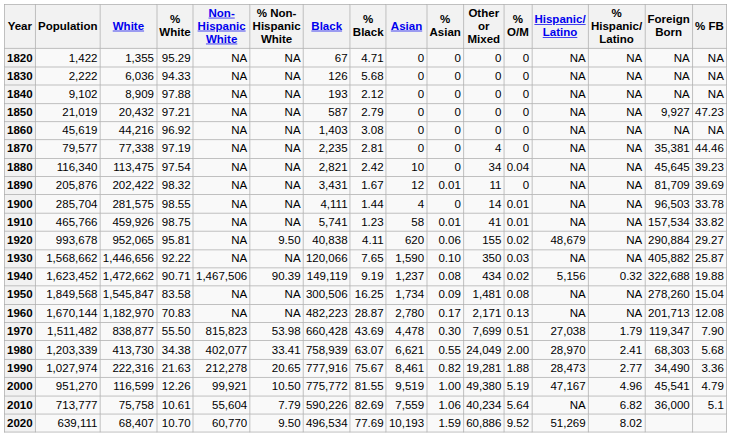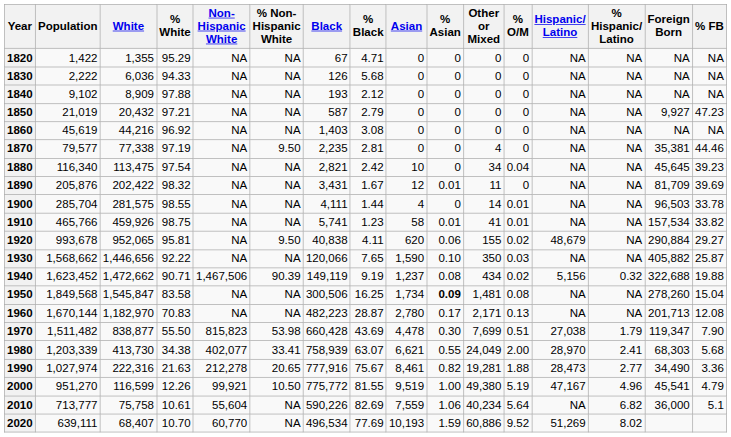1870 | % Non-Hispanic White: NA -> 9.50
1950 | % Asian: normal -> bold
2010 | % Non-Hispanic White: 7.79 -> NA
2020 | % Non-Hispanic White: 9.50 -> NA
